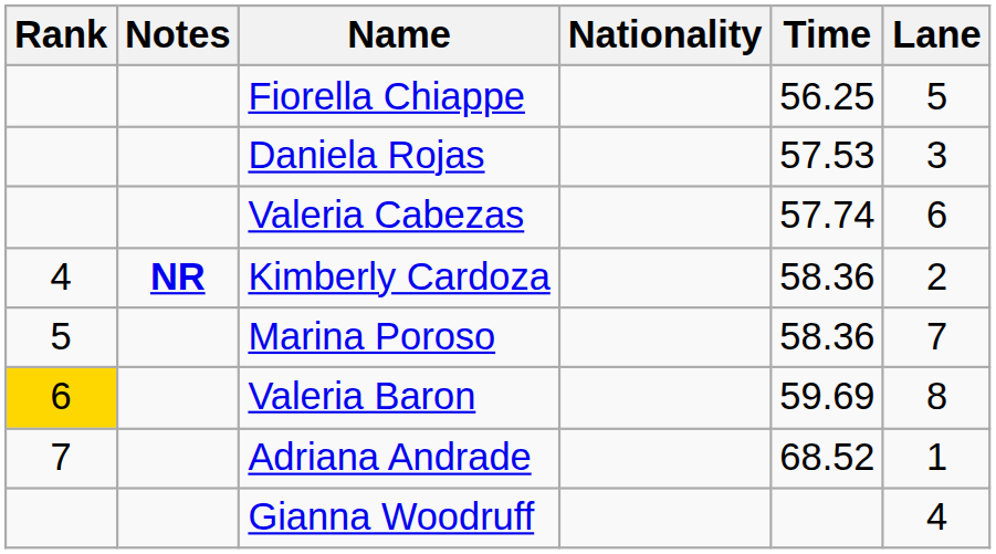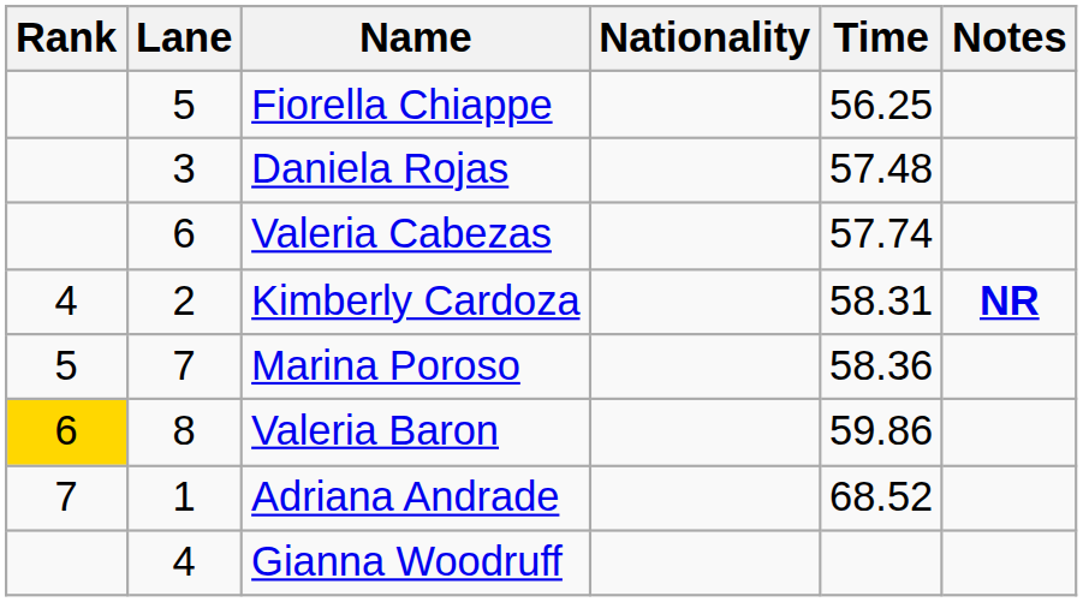columns swapped: Lane <-> Notes
Daniela Rojas | Time: 57.53 -> 57.48
Kimberly Cardoza | Time: 58.36 -> 58.31
Valeria Baron | Time: 59.69 -> 59.86
